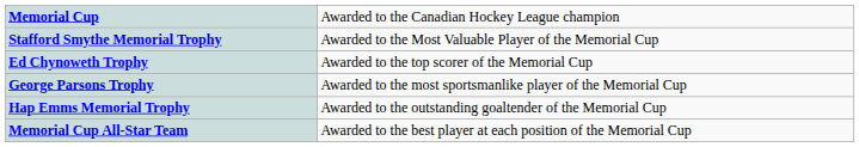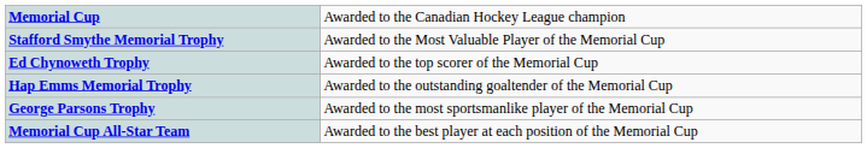rows swapped: Hap Emms Memorial Trophy <-> George Parsons Trophy
